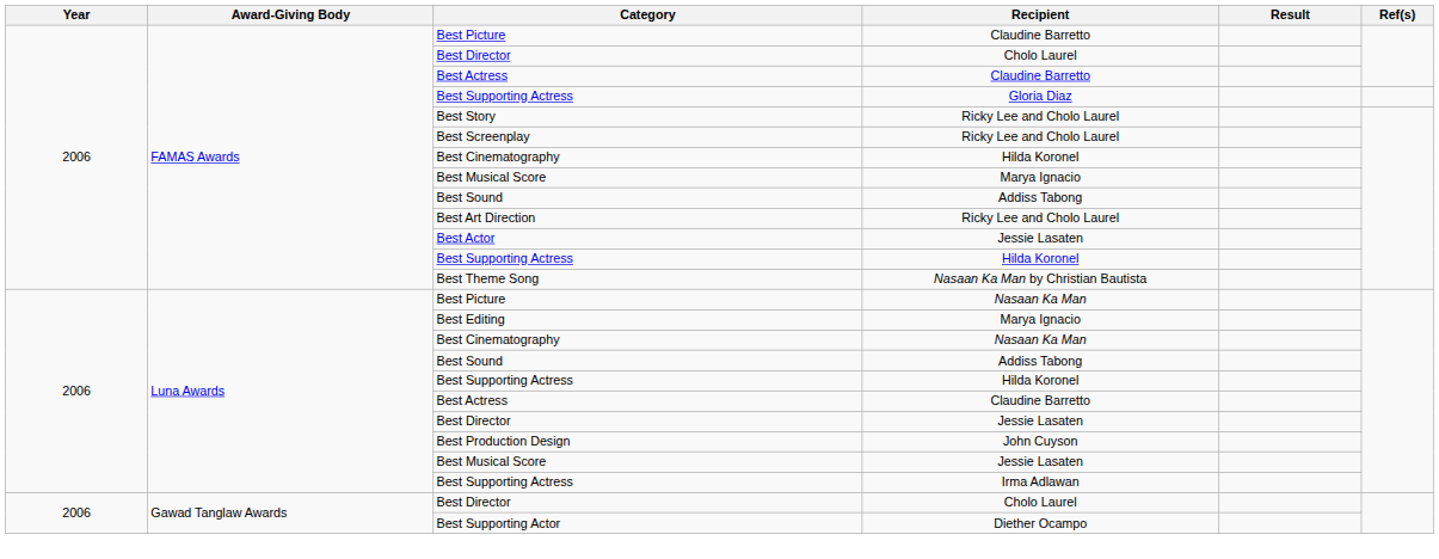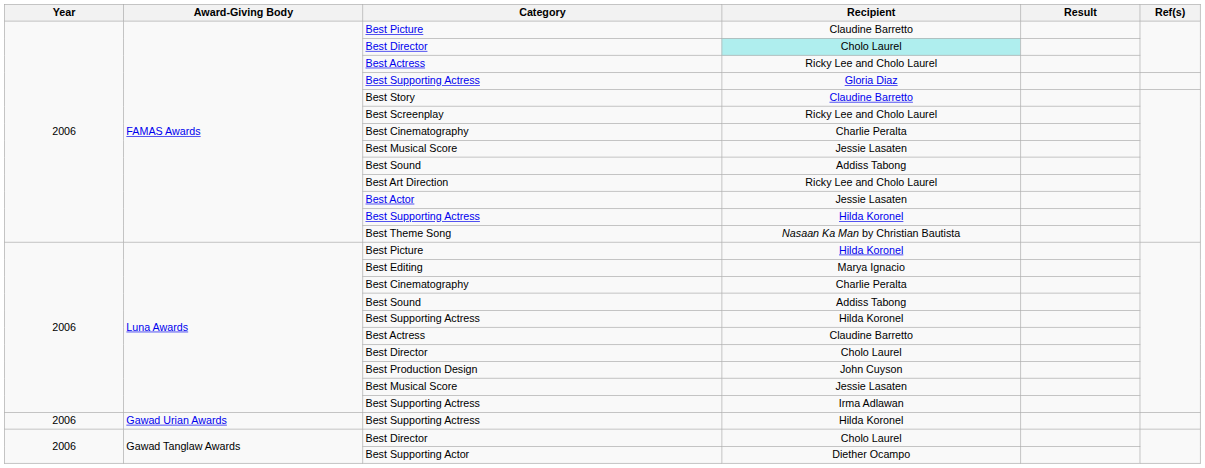FAMAS Awards / Best Director | Recipient: no background -> paleturquoise background
FAMAS Awards / Best Actress | Recipient: Claudine Barretto -> Ricky Lee and Cholo Laurel
Best Story | Recipient: Ricky Lee and Cholo Laurel -> Claudine Barretto
FAMAS Awards / Best Cinematography | Recipient: Hilda Koronel -> Charlie Peralta
FAMAS Awards / Best Musical Score | Recipient: Marya Ignacio -> Jessie Lasaten
Luna Awards / Best Picture | Recipient: Nasaan Ka Man -> Hilda Koronel
Luna Awards / Best Cinematography | Recipient: Nasaan Ka Man -> Charlie Peralta
Luna Awards / Best Director | Recipient: Jessie Lasaten -> Cholo Laurel
+ row: 2006 | Gawad Urian Awards | Best Supporting Actress | Hilda Koronel
